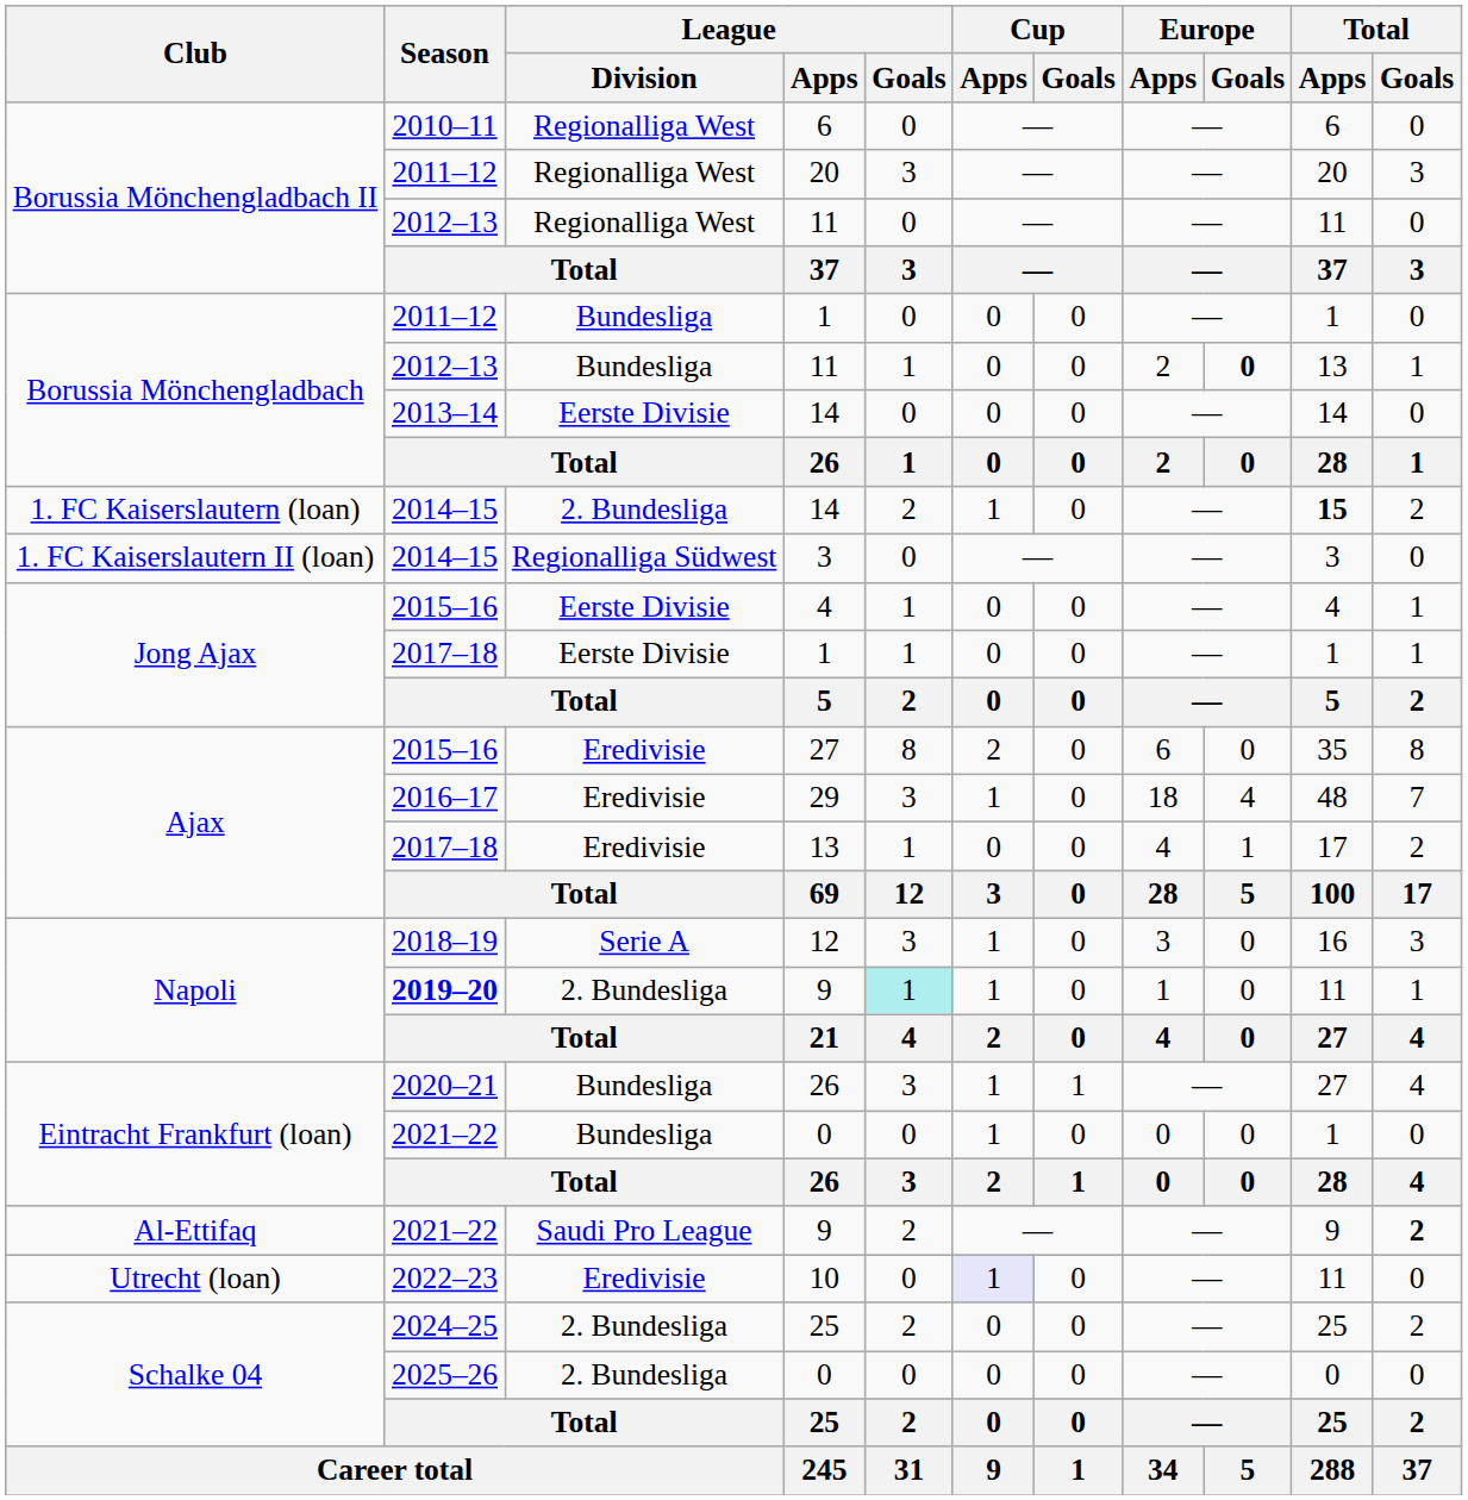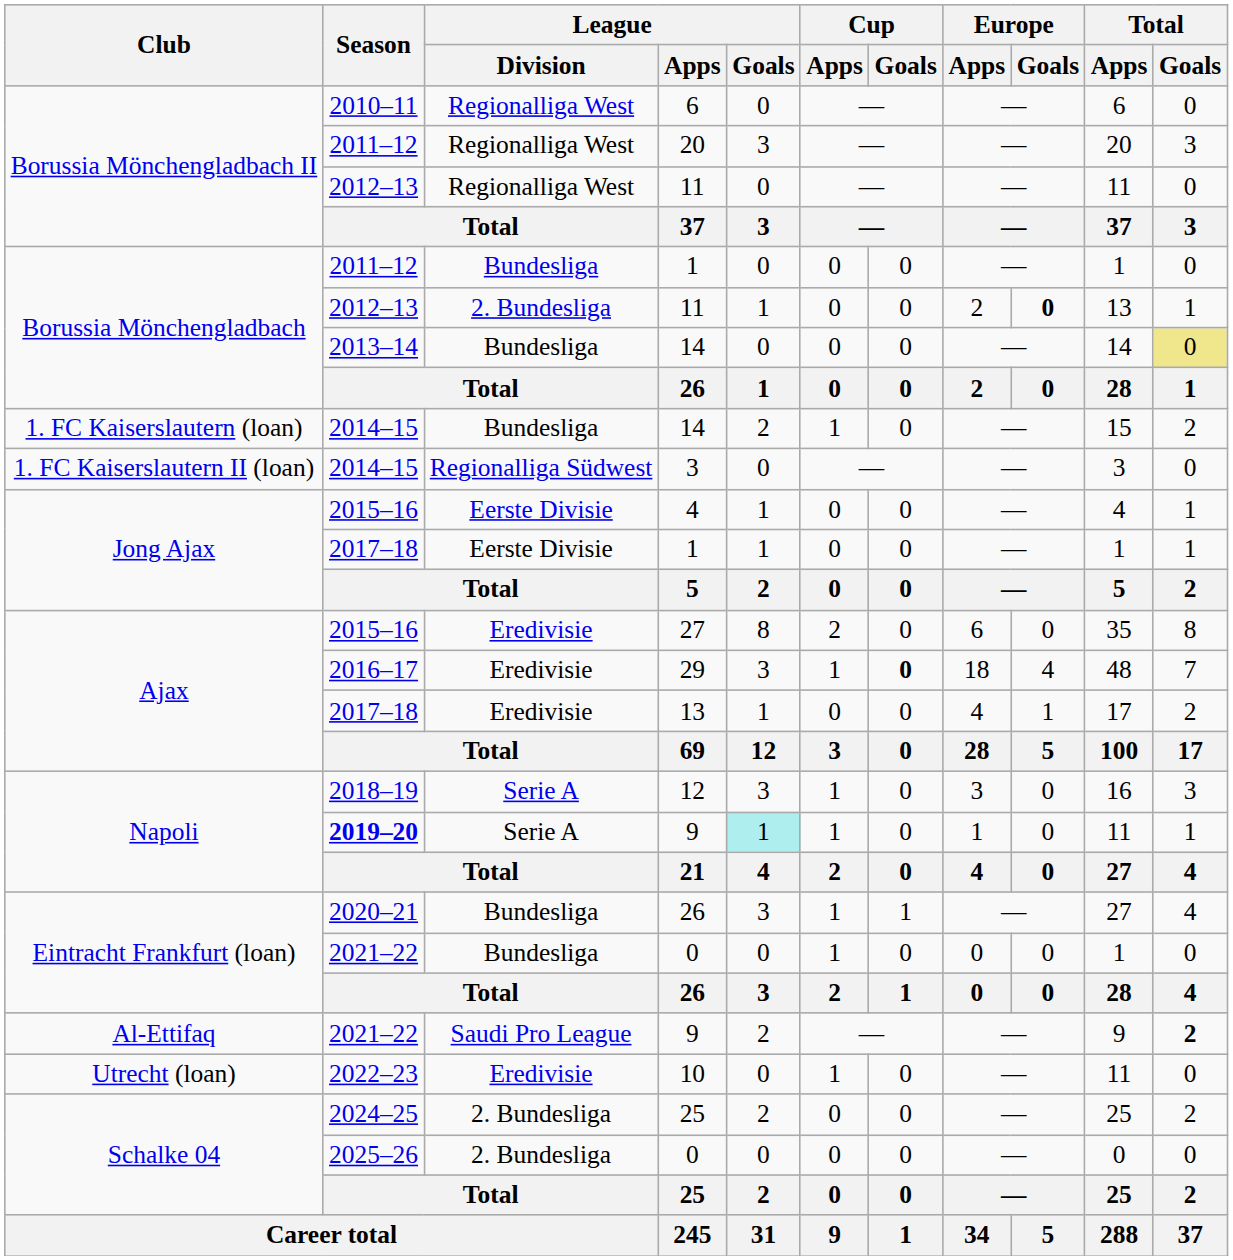Borussia Mönchengladbach / 11 | League / Division: Bundesliga -> 2. Bundesliga
Borussia Mönchengladbach / 14 | League / Division: Eerste Divisie -> Bundesliga
Borussia Mönchengladbach / 14 | Total / Goals: no background -> khaki background
1. FC Kaiserslautern (loan) / 14 | League / Division: 2. Bundesliga -> Bundesliga
1. FC Kaiserslautern (loan) / 14 | Total / Apps: bold -> normal
29 | Cup / Goals: normal -> bold
Napoli / 9 | League / Division: 2. Bundesliga -> Serie A
10 | Cup / Apps: lavender background -> no background
